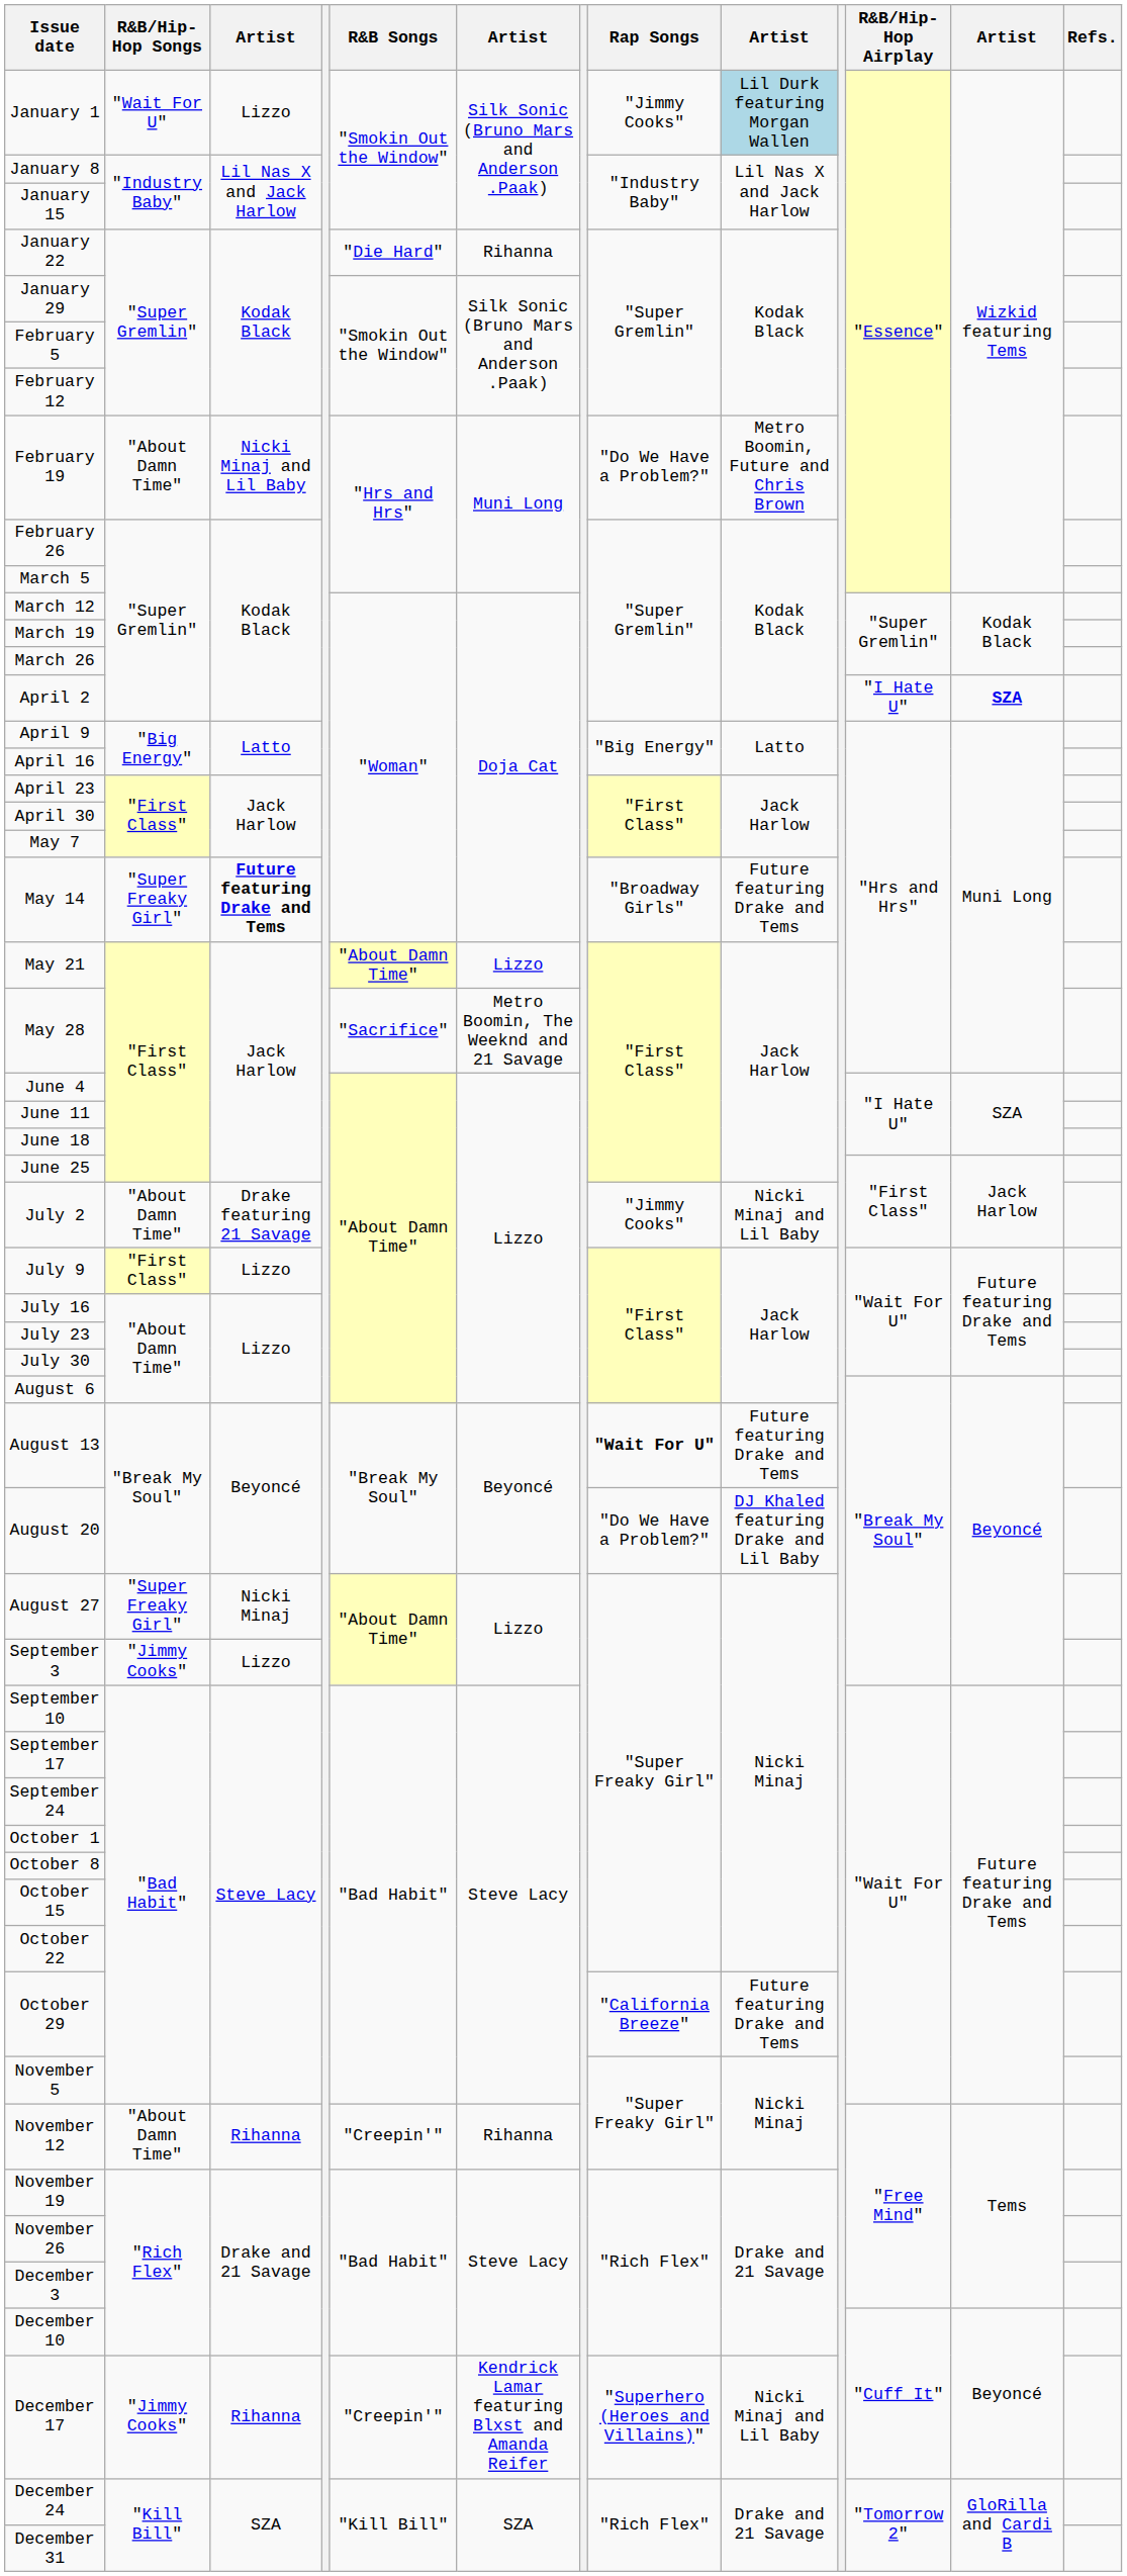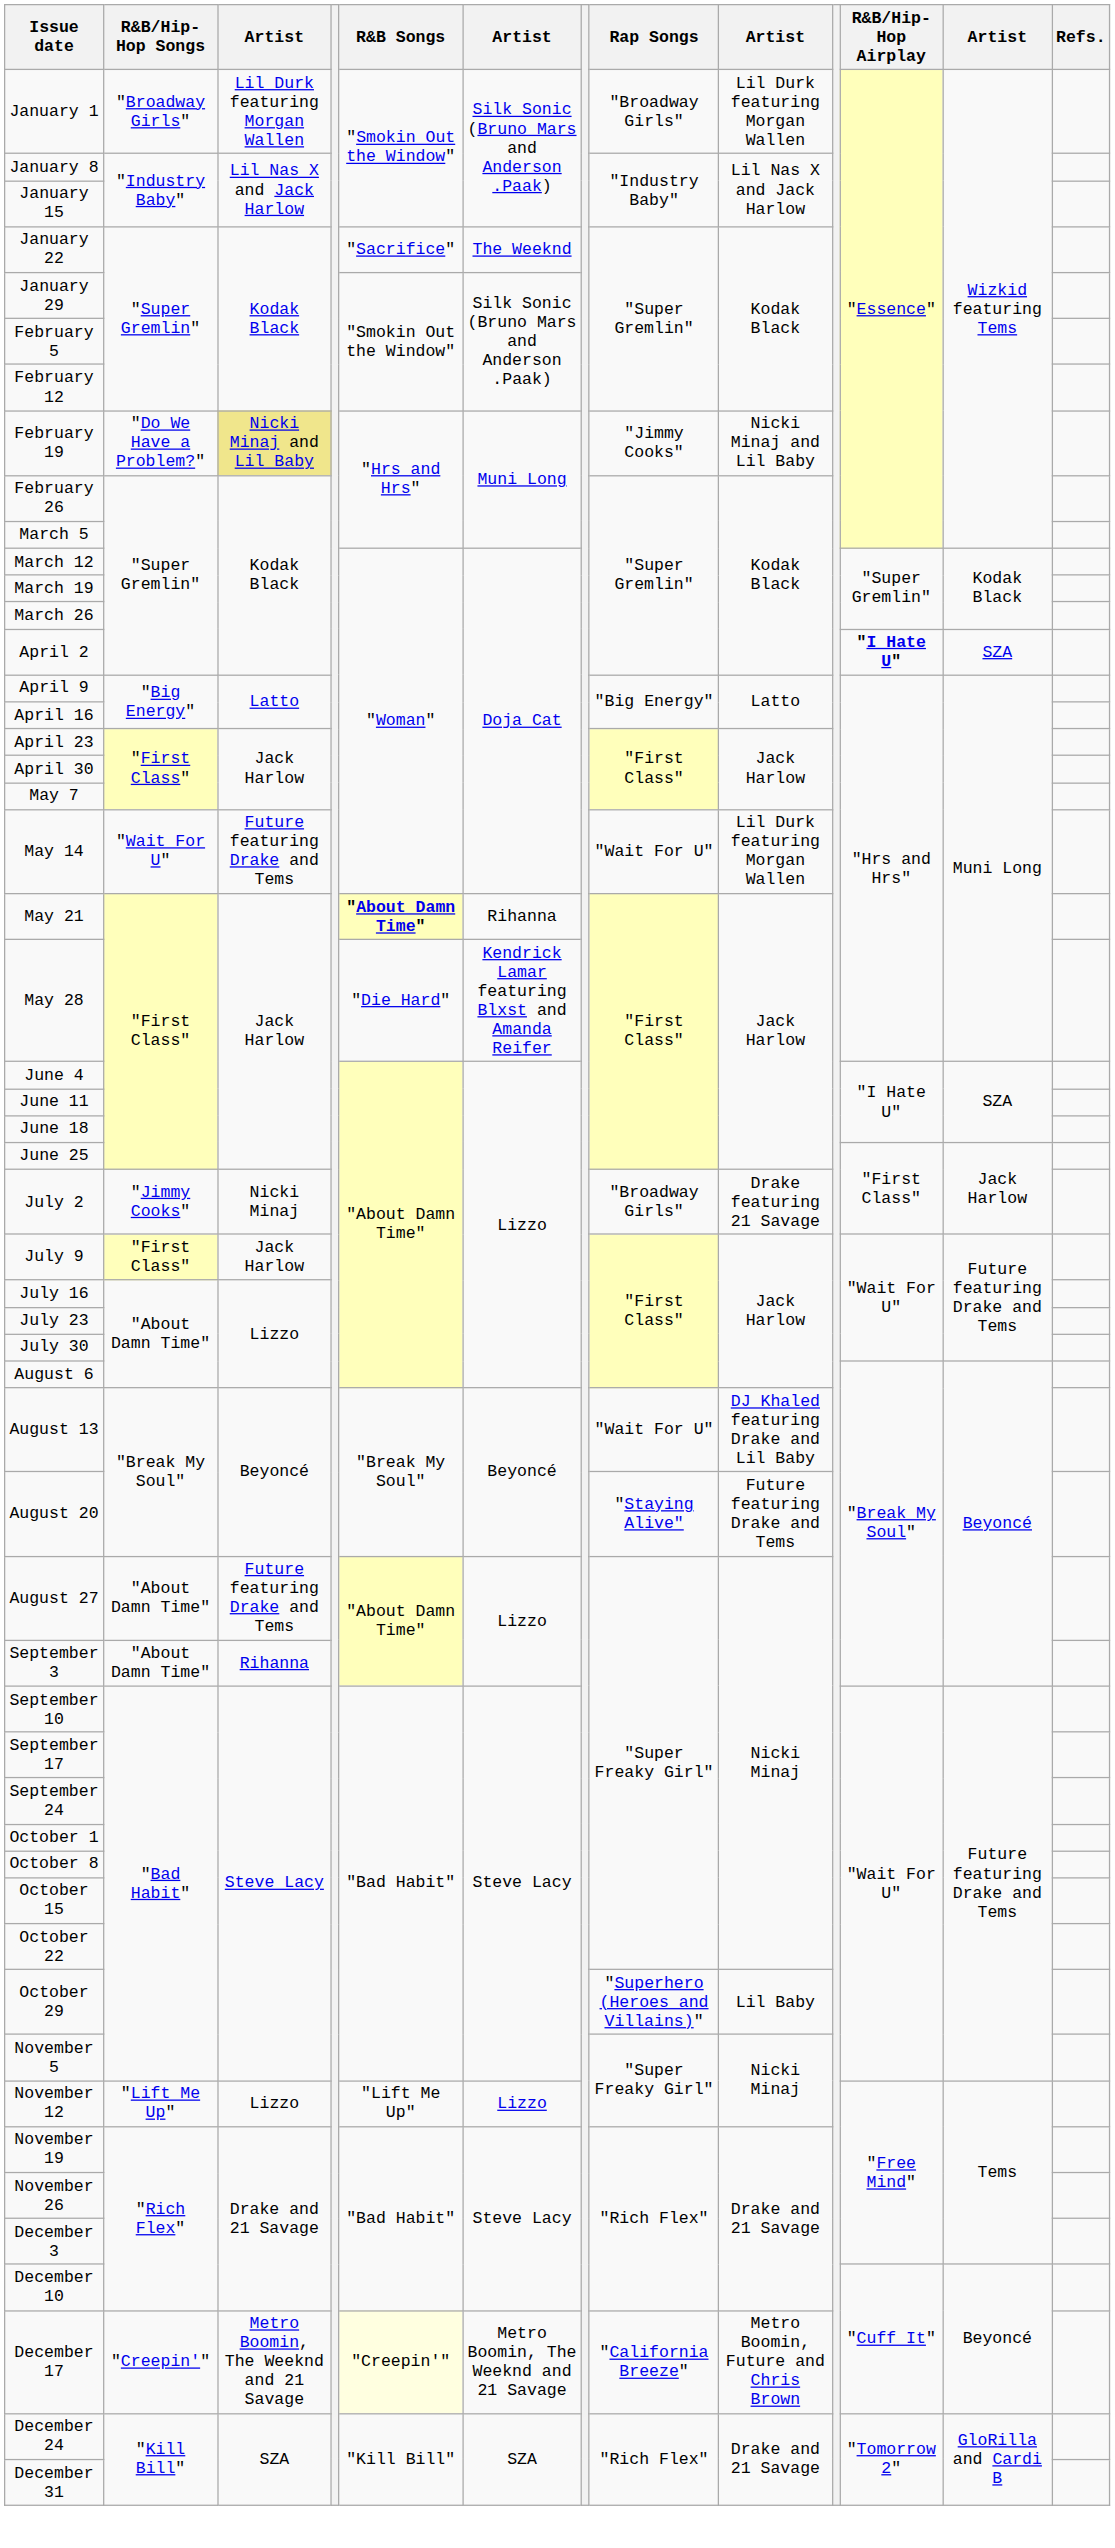January 1 | R&B/Hip-Hop Songs: "Wait For U" -> "Broadway Girls"
January 1 | column 3: Lizzo -> Lil Durk featuring Morgan Wallen
January 1 | Rap Songs: "Jimmy Cooks" -> "Broadway Girls"
January 1 | column 9: lightblue background -> no background
January 22 | R&B Songs: "Die Hard" -> "Sacrifice"
January 22 | column 6: Rihanna -> The Weeknd
February 19 | R&B/Hip-Hop Songs: "About Damn Time" -> "Do We Have a Problem?"
February 19 | column 3: no background -> khaki background
February 19 | Rap Songs: "Do We Have a Problem?" -> "Jimmy Cooks"
February 19 | column 9: Metro Boomin, Future and Chris Brown -> Nicki Minaj and Lil Baby
April 2 | R&B/Hip-Hop Airplay: normal -> bold
April 2 | column 12: bold -> normal
May 14 | R&B/Hip-Hop Songs: "Super Freaky Girl" -> "Wait For U"
May 14 | column 3: bold -> normal
May 14 | Rap Songs: "Broadway Girls" -> "Wait For U"
May 14 | column 9: Future featuring Drake and Tems -> Lil Durk featuring Morgan Wallen
May 21 | R&B Songs: normal -> bold
May 21 | column 6: Lizzo -> Rihanna
May 28 | R&B Songs: "Sacrifice" -> "Die Hard"
May 28 | column 6: Metro Boomin, The Weeknd and 21 Savage -> Kendrick Lamar featuring Blxst and Amanda Reifer
July 2 | R&B/Hip-Hop Songs: "About Damn Time" -> "Jimmy Cooks"
July 2 | column 3: Drake featuring 21 Savage -> Nicki Minaj
July 2 | Rap Songs: "Jimmy Cooks" -> "Broadway Girls"
July 2 | column 9: Nicki Minaj and Lil Baby -> Drake featuring 21 Savage
July 9 | column 3: Lizzo -> Jack Harlow
August 13 | Rap Songs: bold -> normal
August 13 | column 9: Future featuring Drake and Tems -> DJ Khaled featuring Drake and Lil Baby
August 20 | Rap Songs: "Do We Have a Problem?" -> "Staying Alive"
August 20 | column 9: DJ Khaled featuring Drake and Lil Baby -> Future featuring Drake and Tems
August 27 | R&B/Hip-Hop Songs: "Super Freaky Girl" -> "About Damn Time"
August 27 | column 3: Nicki Minaj -> Future featuring Drake and Tems
September 3 | R&B/Hip-Hop Songs: "Jimmy Cooks" -> "About Damn Time"
September 3 | column 3: Lizzo -> Rihanna
October 29 | Rap Songs: "California Breeze" -> "Superhero (Heroes and Villains)"
October 29 | column 9: Future featuring Drake and Tems -> Lil Baby
November 12 | R&B/Hip-Hop Songs: "About Damn Time" -> "Lift Me Up"
November 12 | column 3: Rihanna -> Lizzo
November 12 | R&B Songs: "Creepin'" -> "Lift Me Up"
November 12 | column 6: Rihanna -> Lizzo
December 17 | R&B/Hip-Hop Songs: "Jimmy Cooks" -> "Creepin'"
December 17 | column 3: Rihanna -> Metro Boomin, The Weeknd and 21 Savage
December 17 | R&B Songs: no background -> lightyellow background
December 17 | column 6: Kendrick Lamar featuring Blxst and Amanda Reifer -> Metro Boomin, The Weeknd and 21 Savage
December 17 | Rap Songs: "Superhero (Heroes and Villains)" -> "California Breeze"
December 17 | column 9: Nicki Minaj and Lil Baby -> Metro Boomin, Future and Chris Brown
